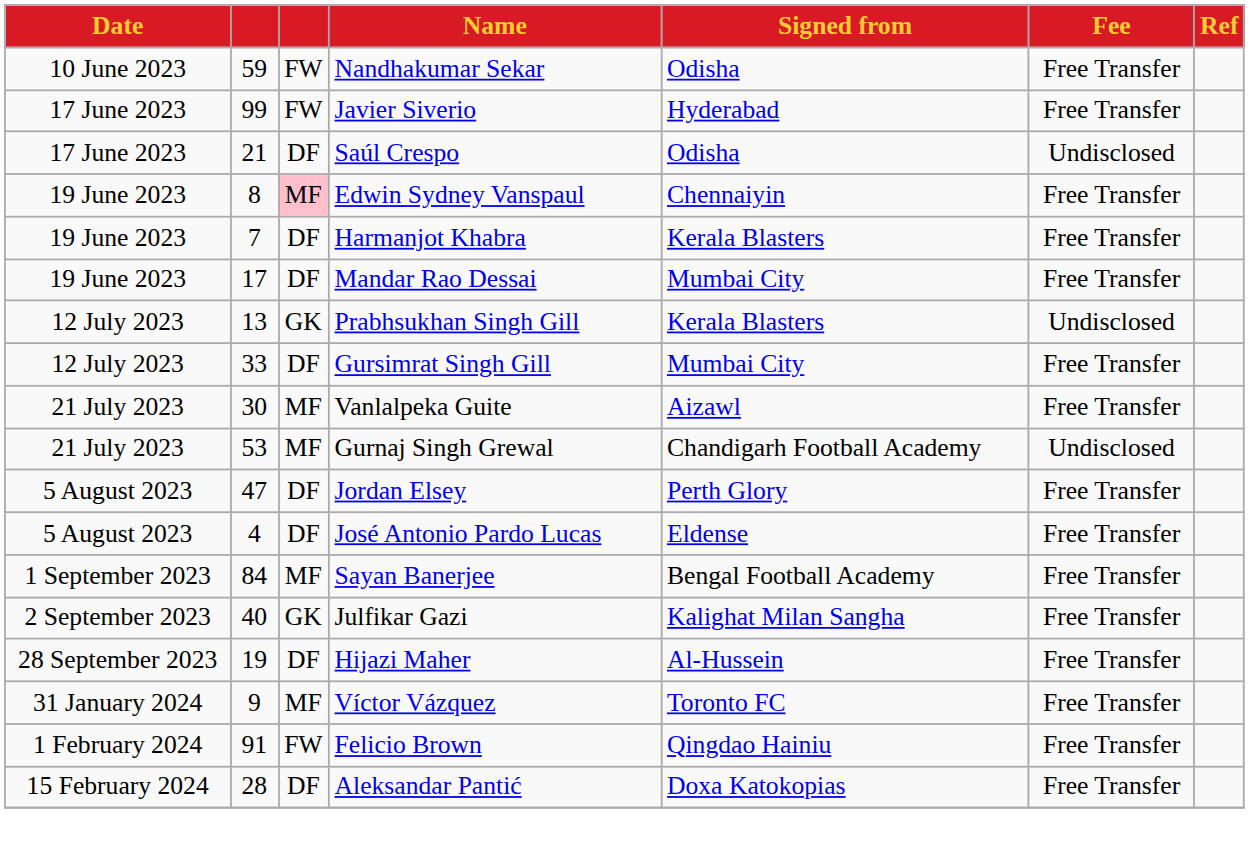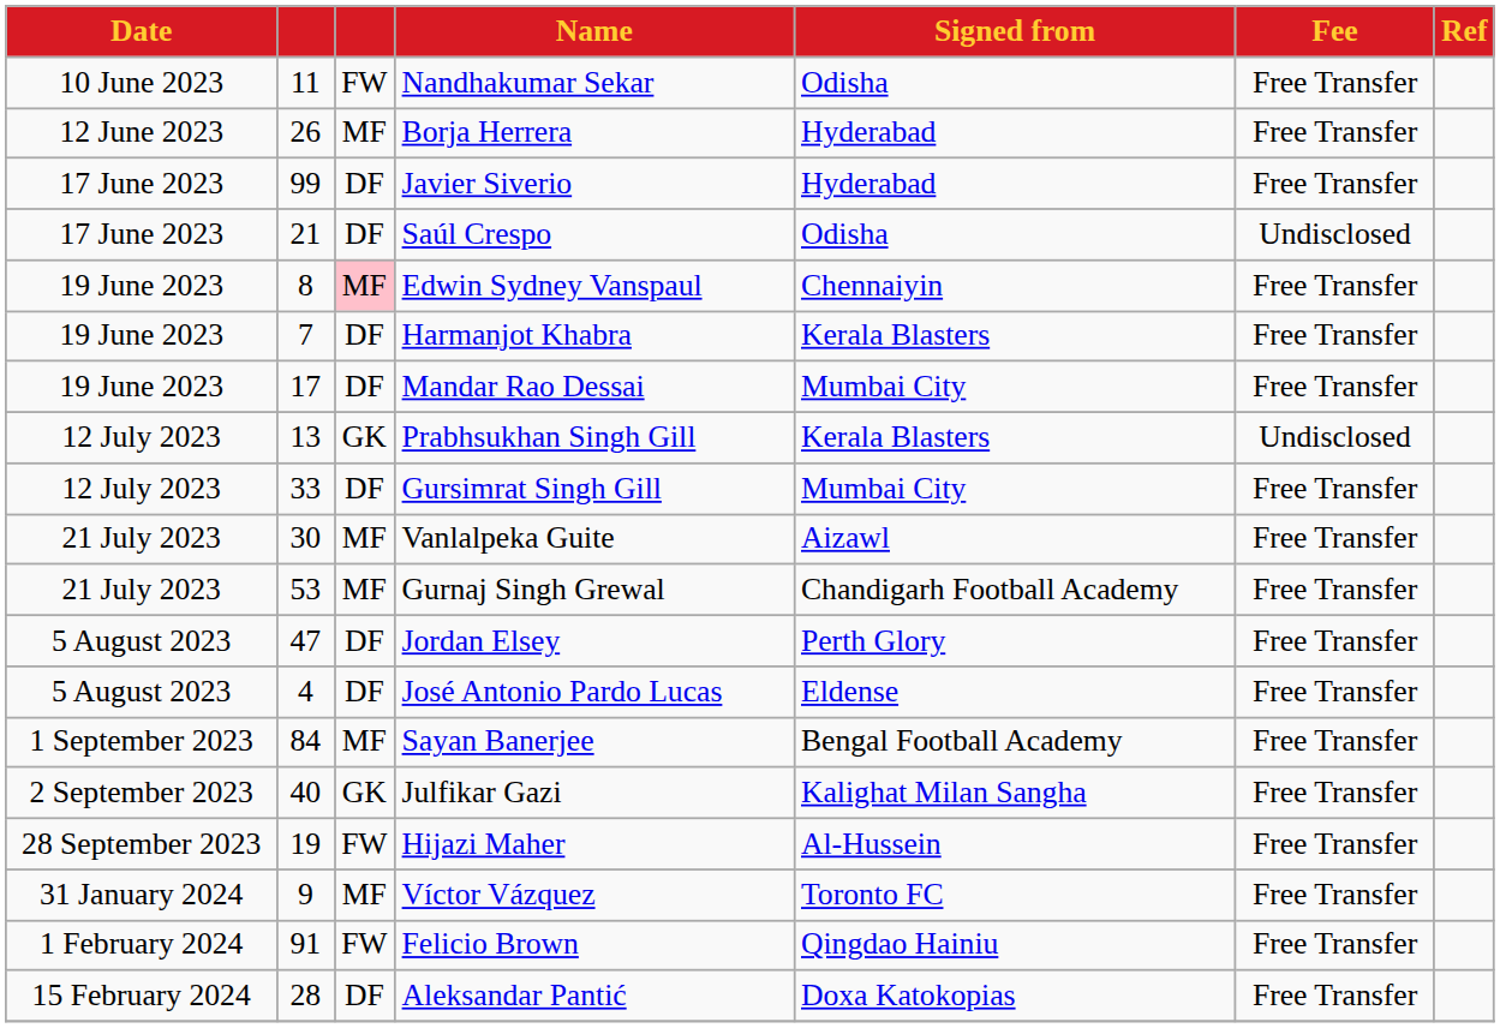Nandhakumar Sekar | column 2: 59 -> 11
+ row: 12 June 2023 | 26 | MF | Borja Herrera | Hyderabad | Free Transfer
Javier Siverio | column 3: FW -> DF
Gurnaj Singh Grewal | Fee: Undisclosed -> Free Transfer
Hijazi Maher | column 3: DF -> FW
